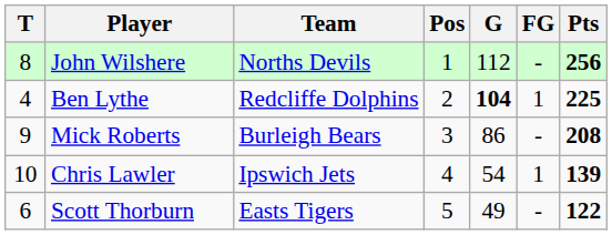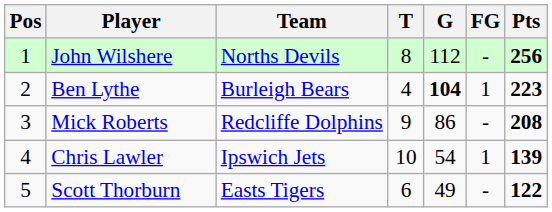columns swapped: Pos <-> T
Ben Lythe | Team: Redcliffe Dolphins -> Burleigh Bears
Ben Lythe | Pts: 225 -> 223
Mick Roberts | Team: Burleigh Bears -> Redcliffe Dolphins
